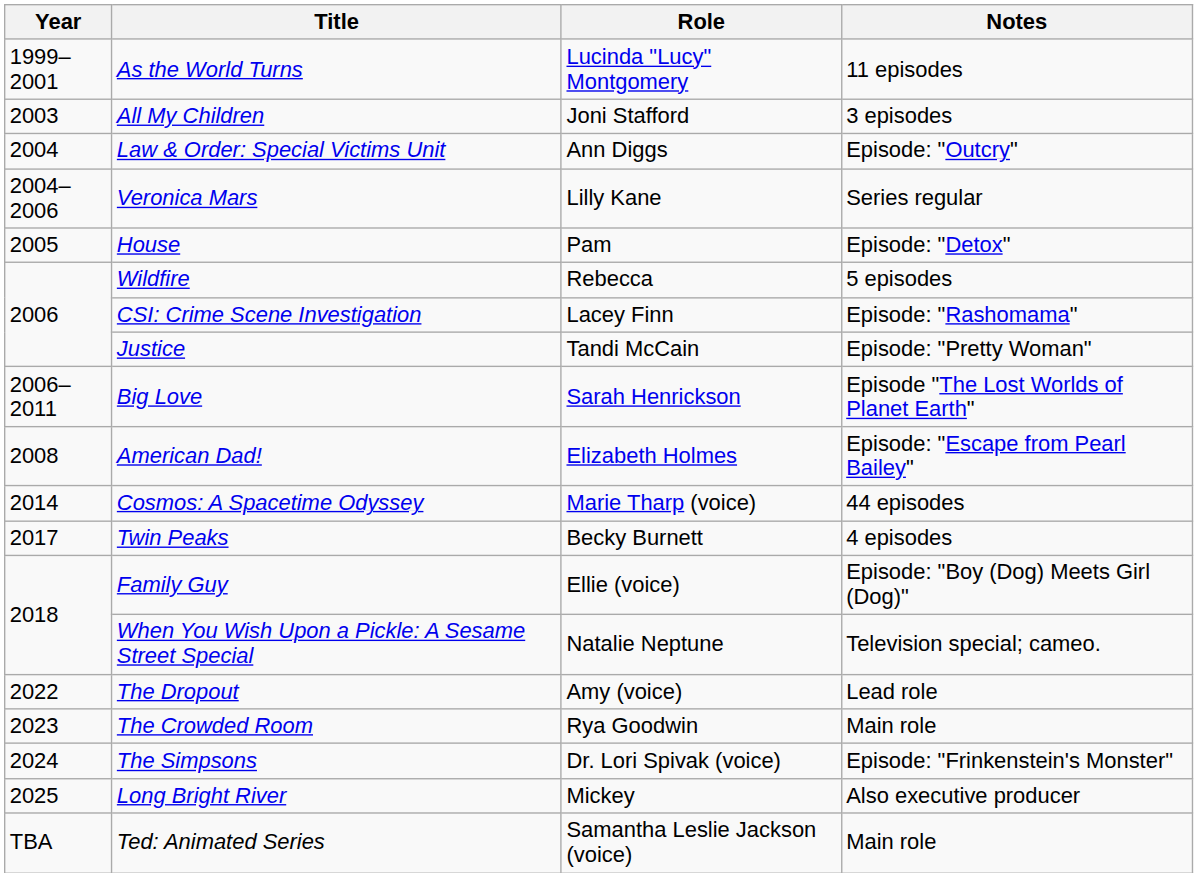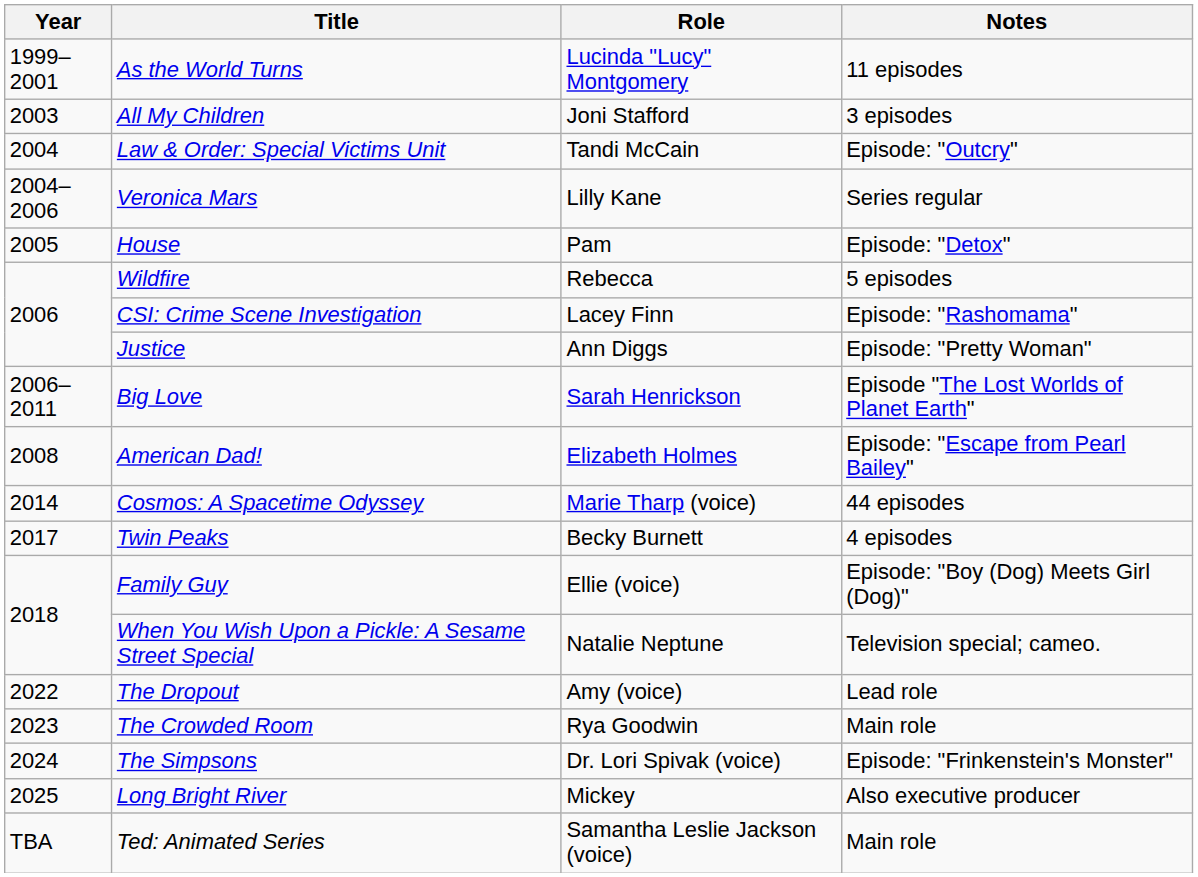Law & Order: Special Victims Unit | Role: Ann Diggs -> Tandi McCain
Justice | Role: Tandi McCain -> Ann Diggs
